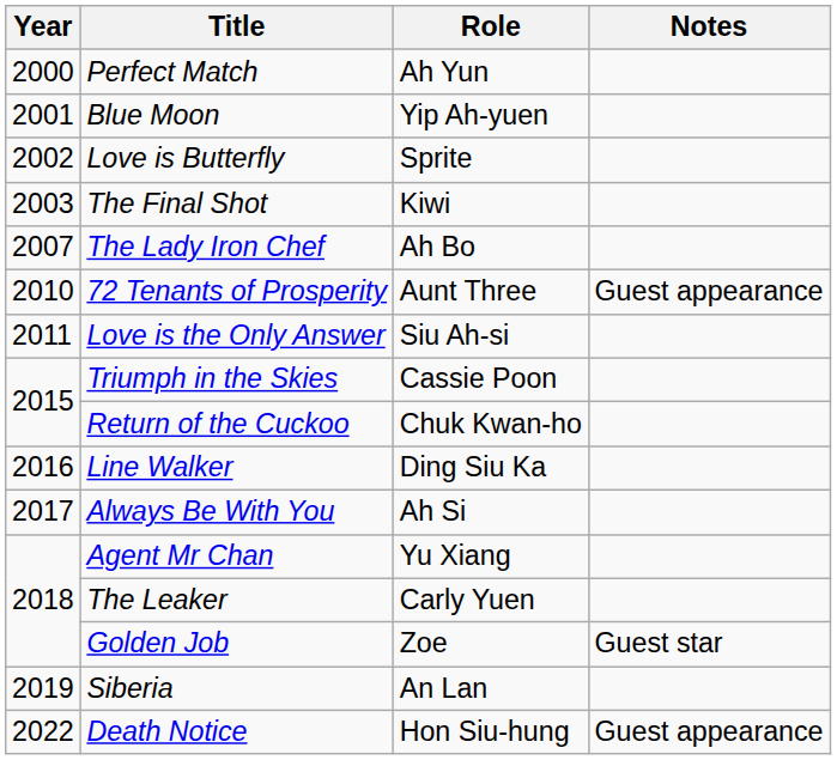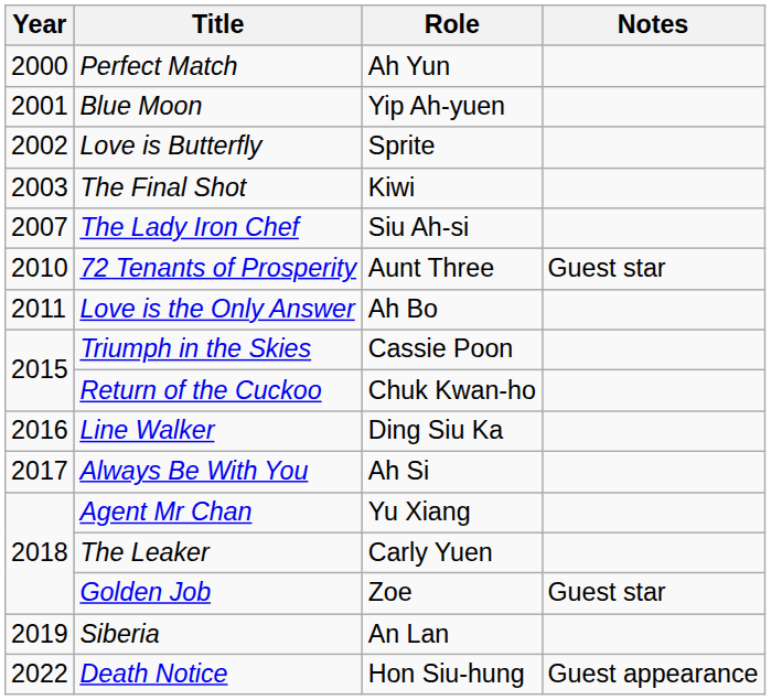The Lady Iron Chef | Role: Ah Bo -> Siu Ah-si
72 Tenants of Prosperity | Notes: Guest appearance -> Guest star
Love is the Only Answer | Role: Siu Ah-si -> Ah Bo
